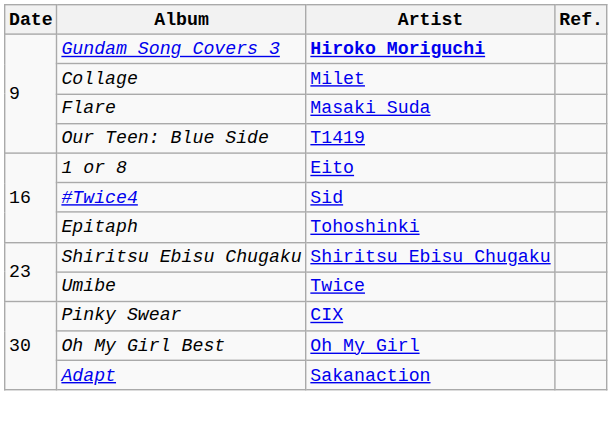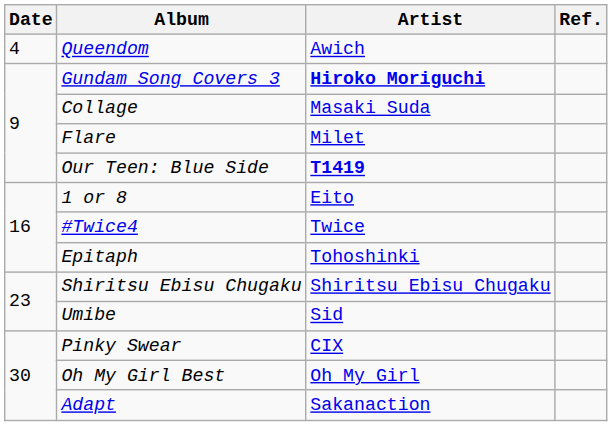+ row: 4 | Queendom | Awich
Collage | Artist: Milet -> Masaki Suda
Flare | Artist: Masaki Suda -> Milet
Our Teen: Blue Side | Artist: normal -> bold
#Twice4 | Artist: Sid -> Twice
Umibe | Artist: Twice -> Sid
